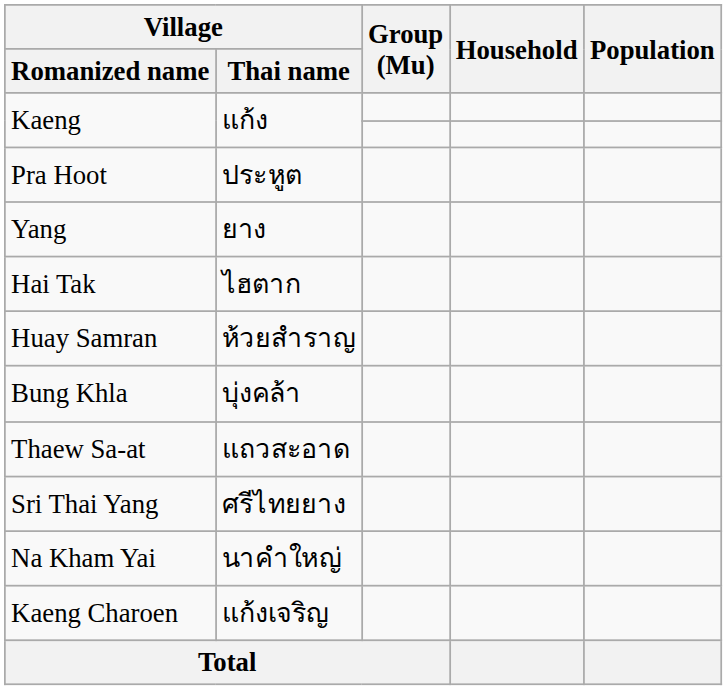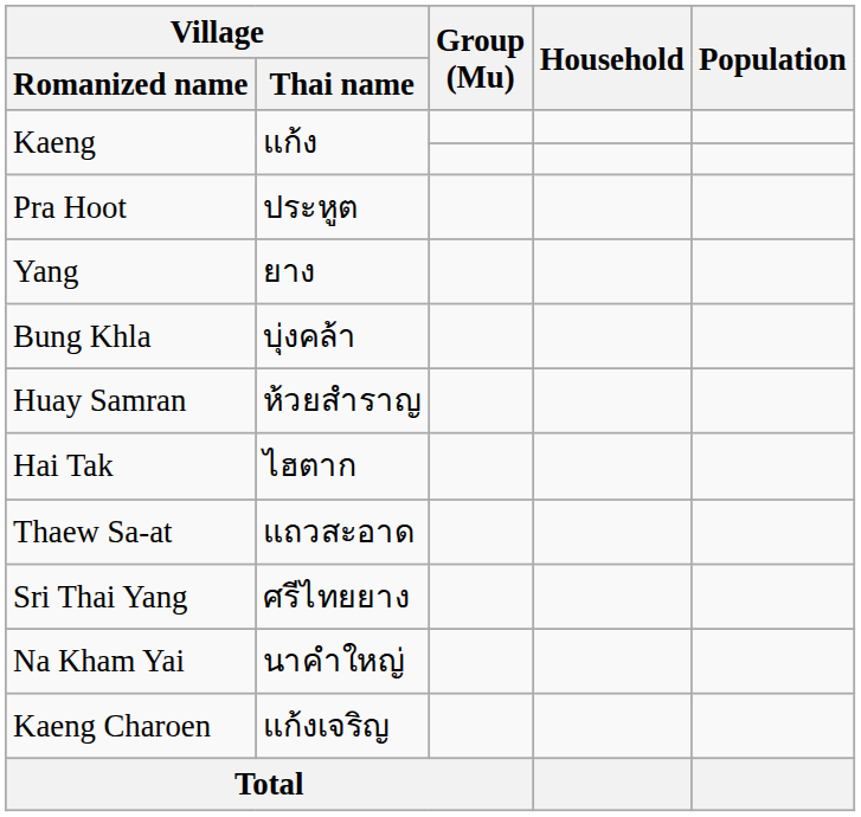rows swapped: Bung Khla <-> Hai Tak
